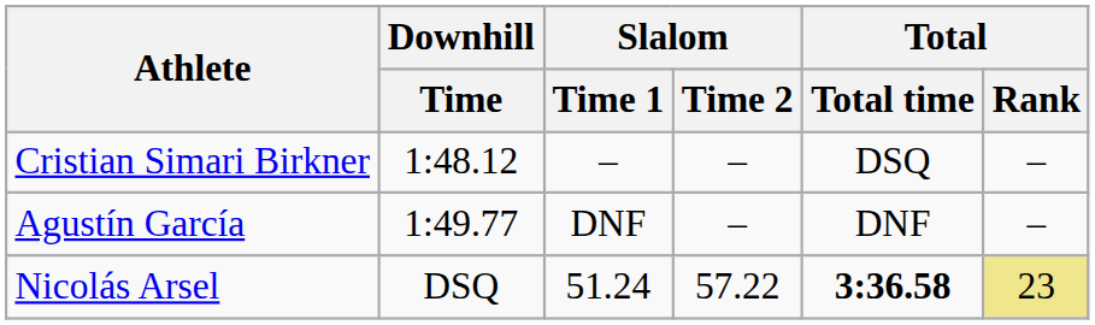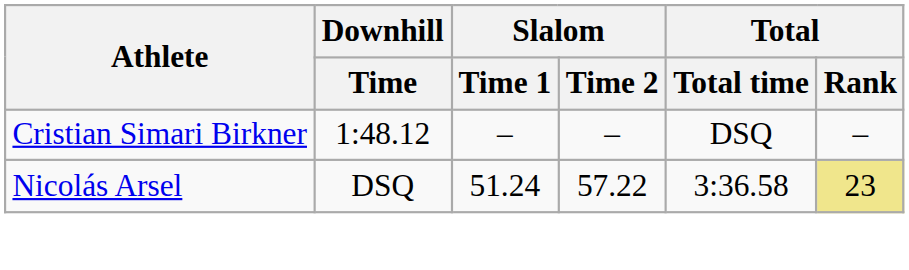- row: Agustín García | 1:49.77 | DNF | – | DNF | –
Nicolás Arsel | Total / Total time: bold -> normal
